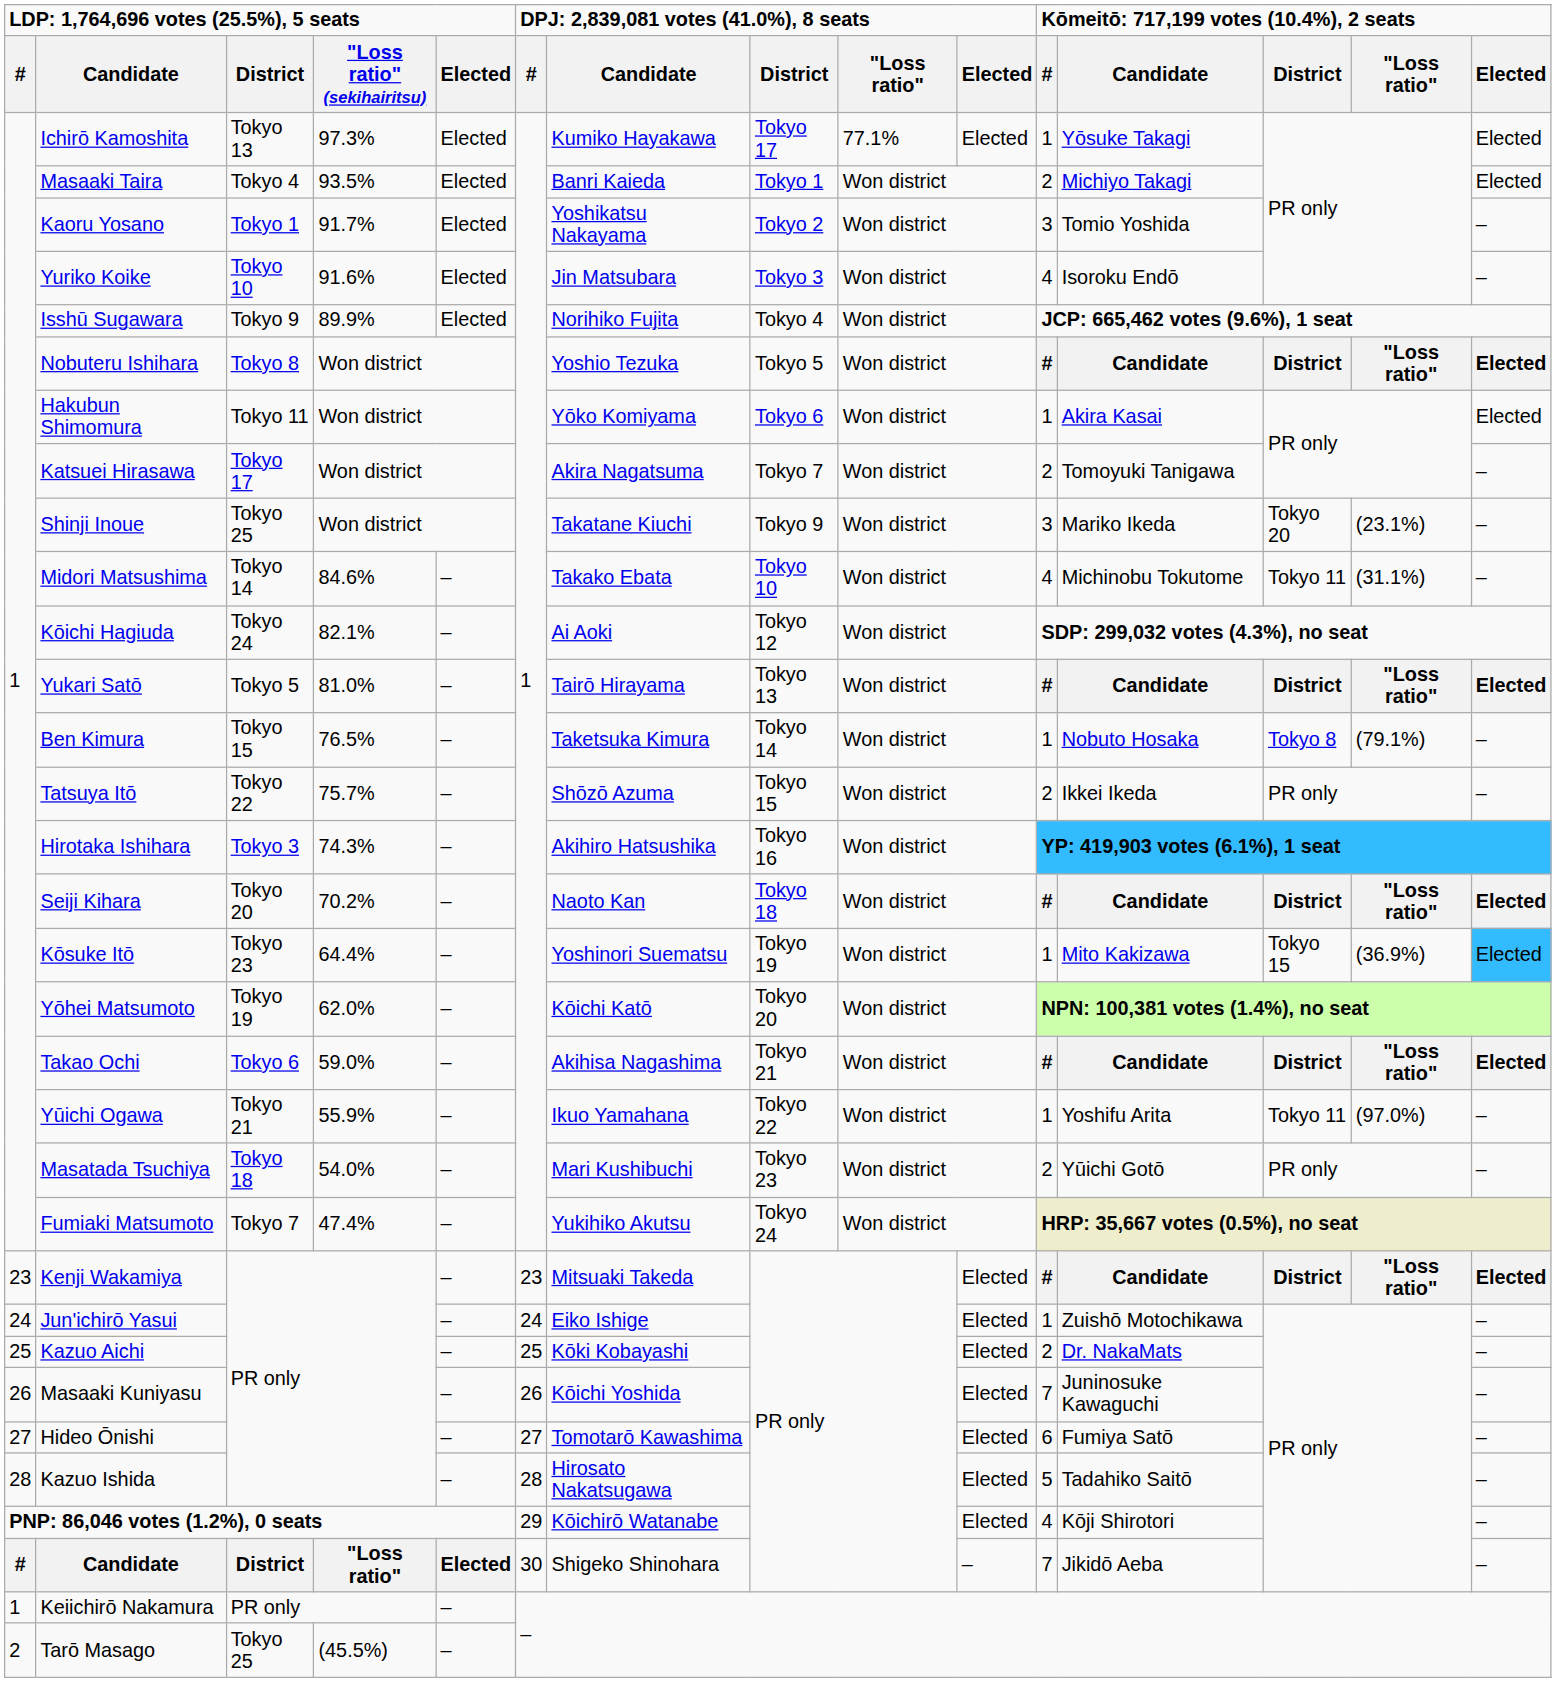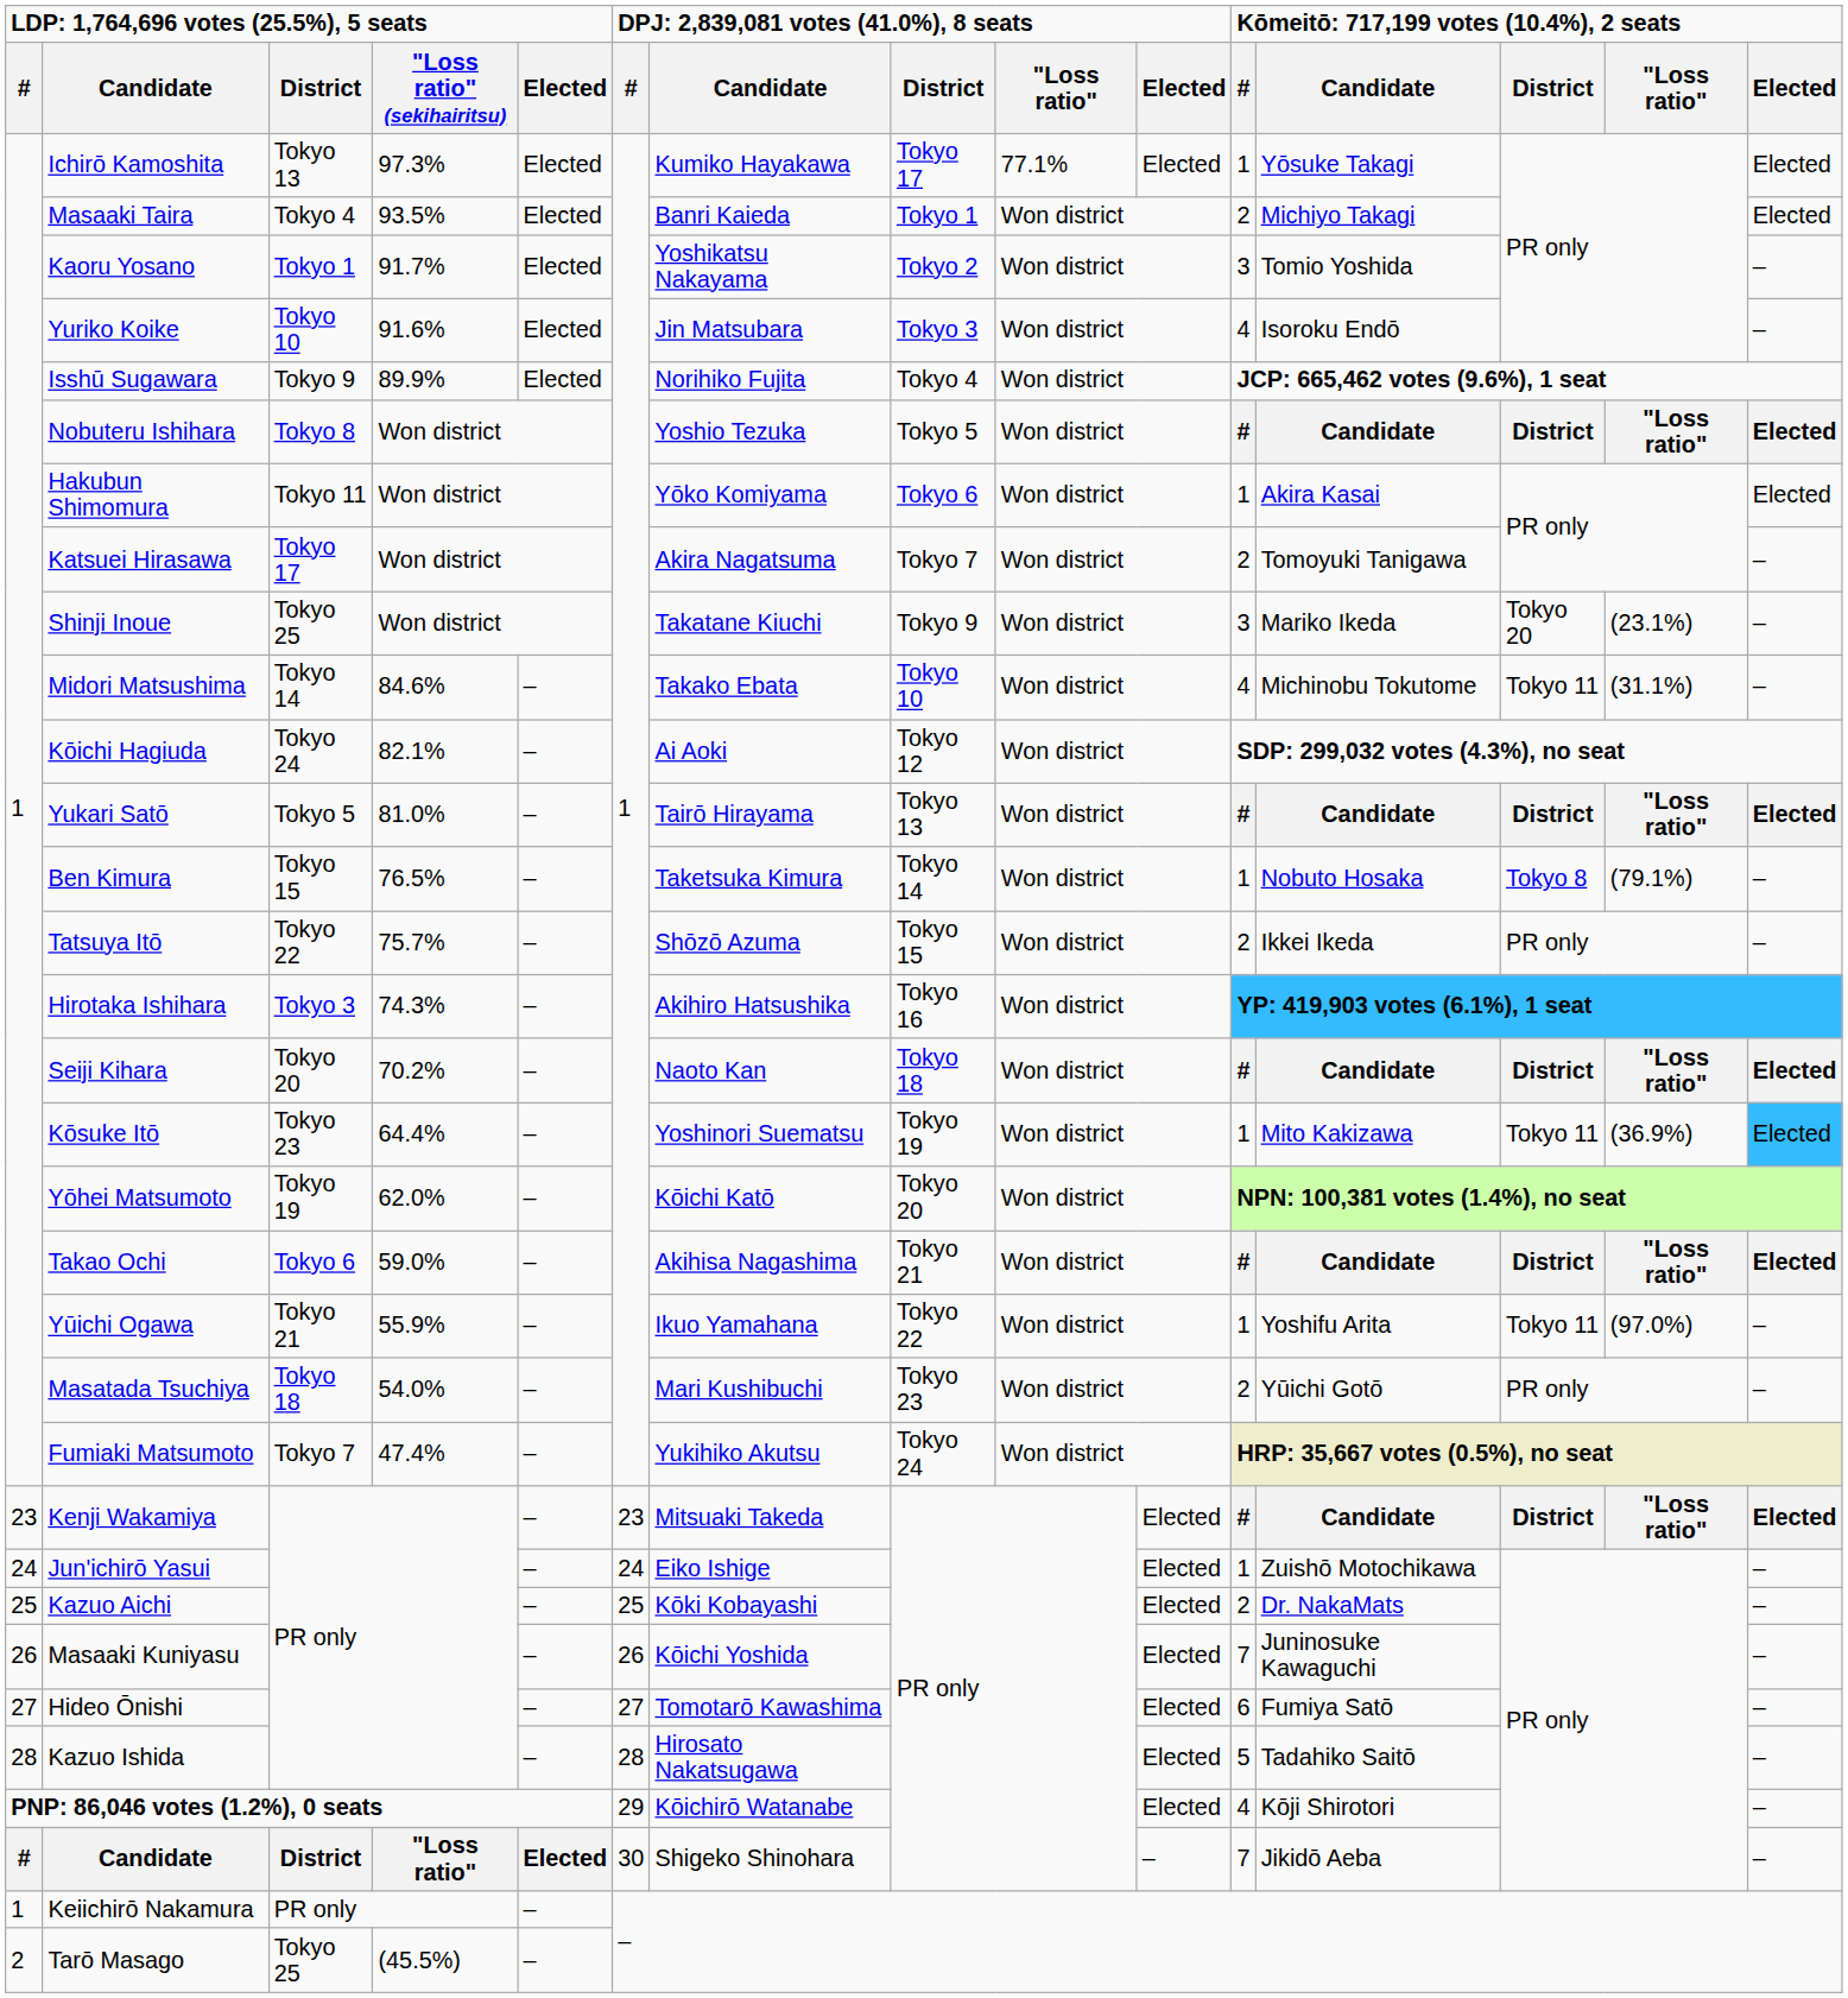Kōsuke Itō | column 13: Tokyo 15 -> Tokyo 11
